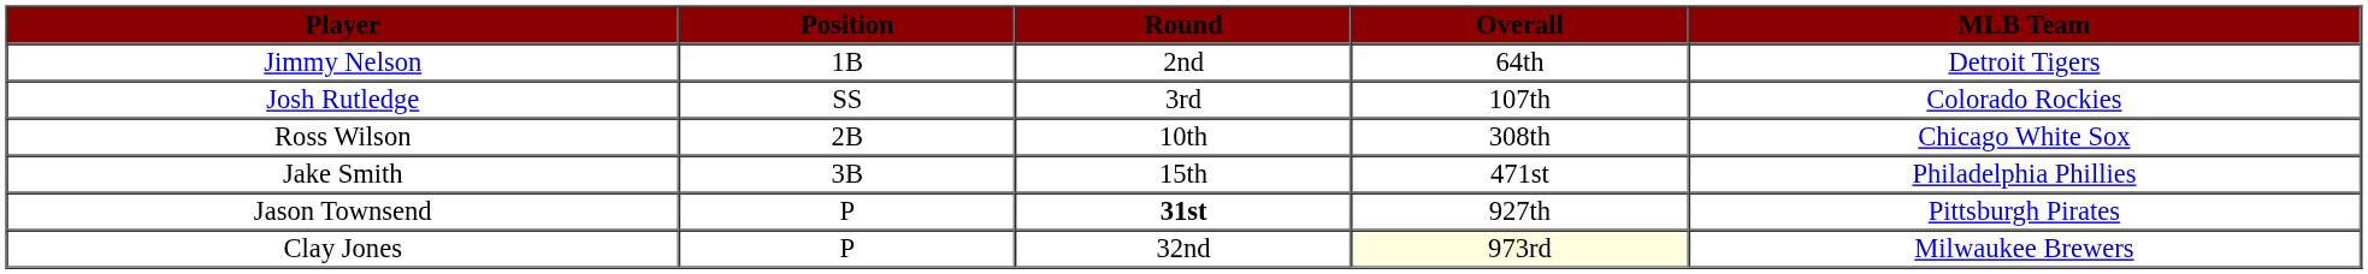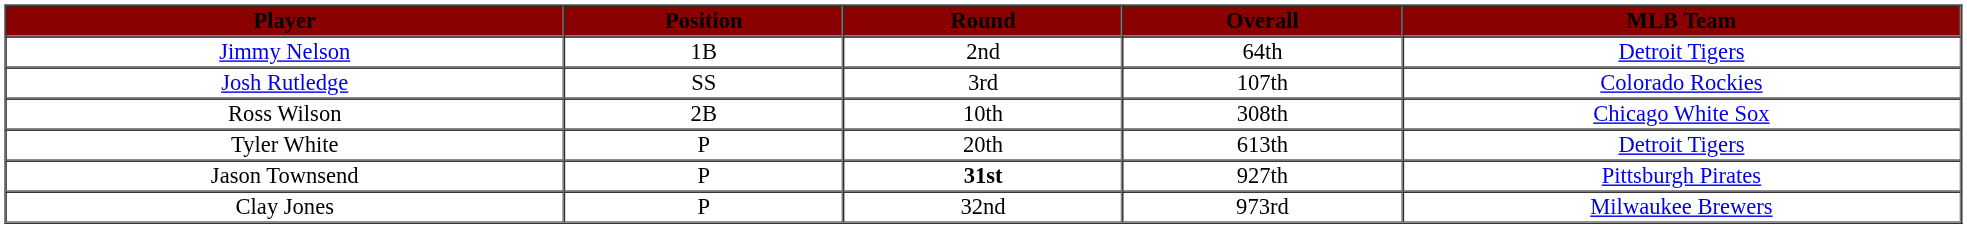- row: Jake Smith | 3B | 15th | 471st | Philadelphia Phillies
+ row: Tyler White | P | 20th | 613th | Detroit Tigers
Clay Jones | Overall: lightyellow background -> no background
